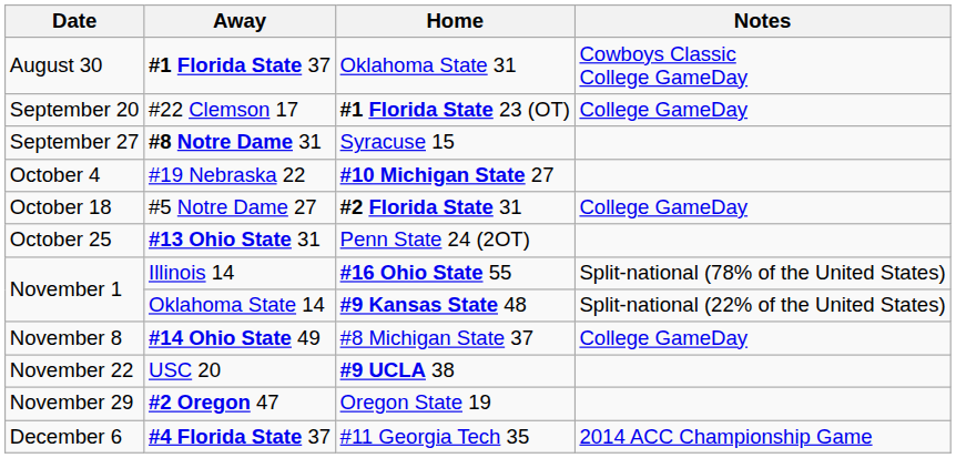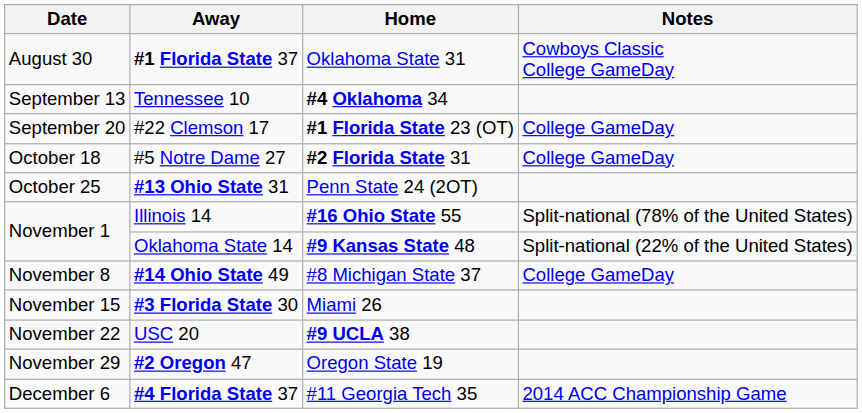+ row: September 13 | Tennessee 10 | #4 Oklahoma 34
- row: September 27 | #8 Notre Dame 31 | Syracuse 15
- row: October 4 | #19 Nebraska 22 | #10 Michigan State 27
+ row: November 15 | #3 Florida State 30 | Miami 26
